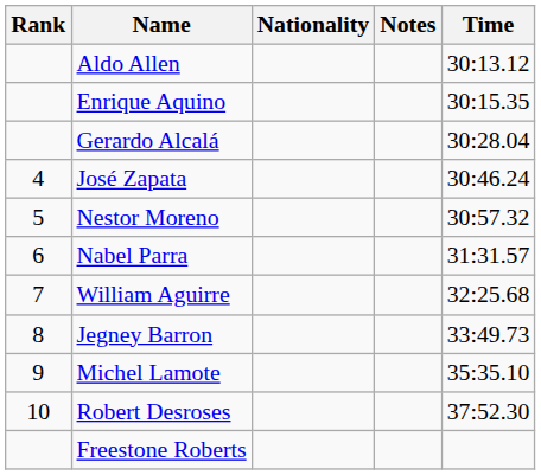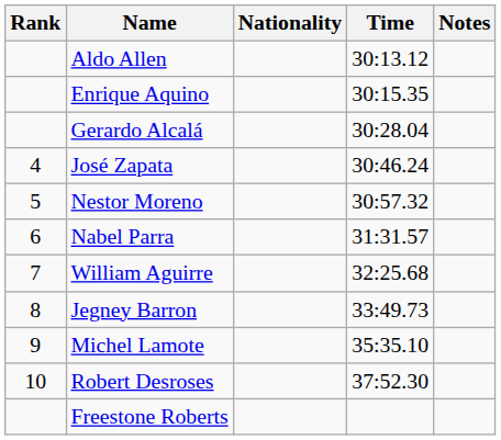columns swapped: Time <-> Notes
